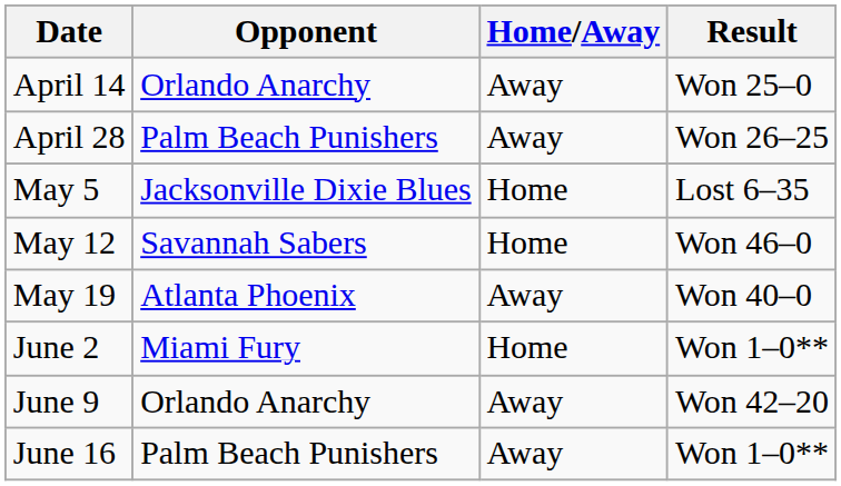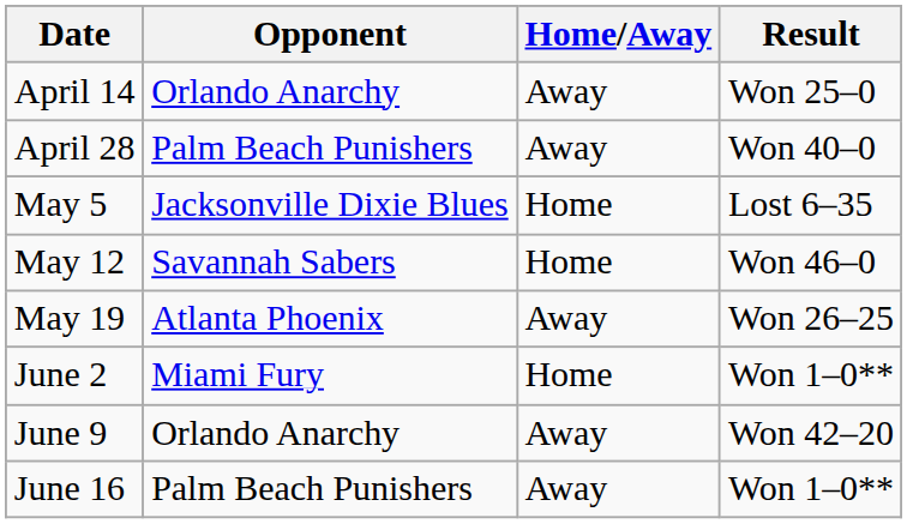April 28 | Result: Won 26–25 -> Won 40–0
May 19 | Result: Won 40–0 -> Won 26–25
